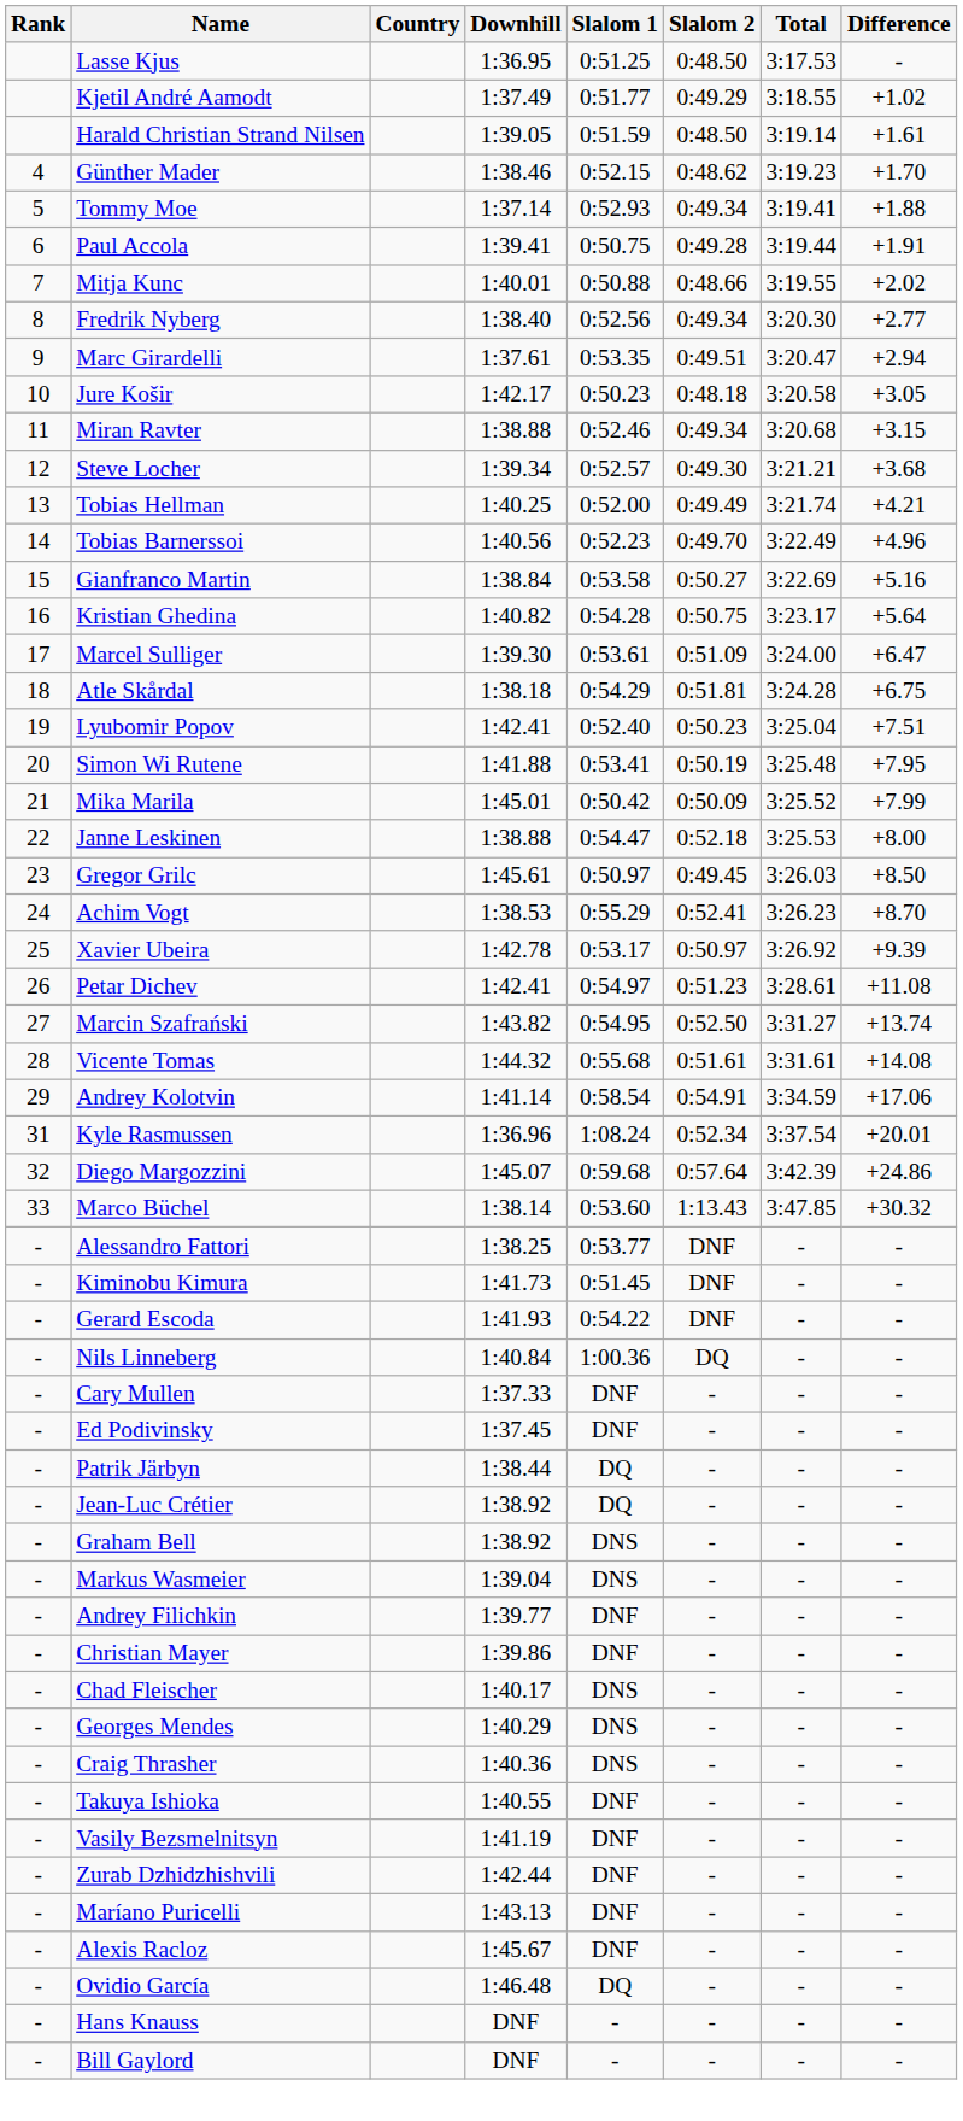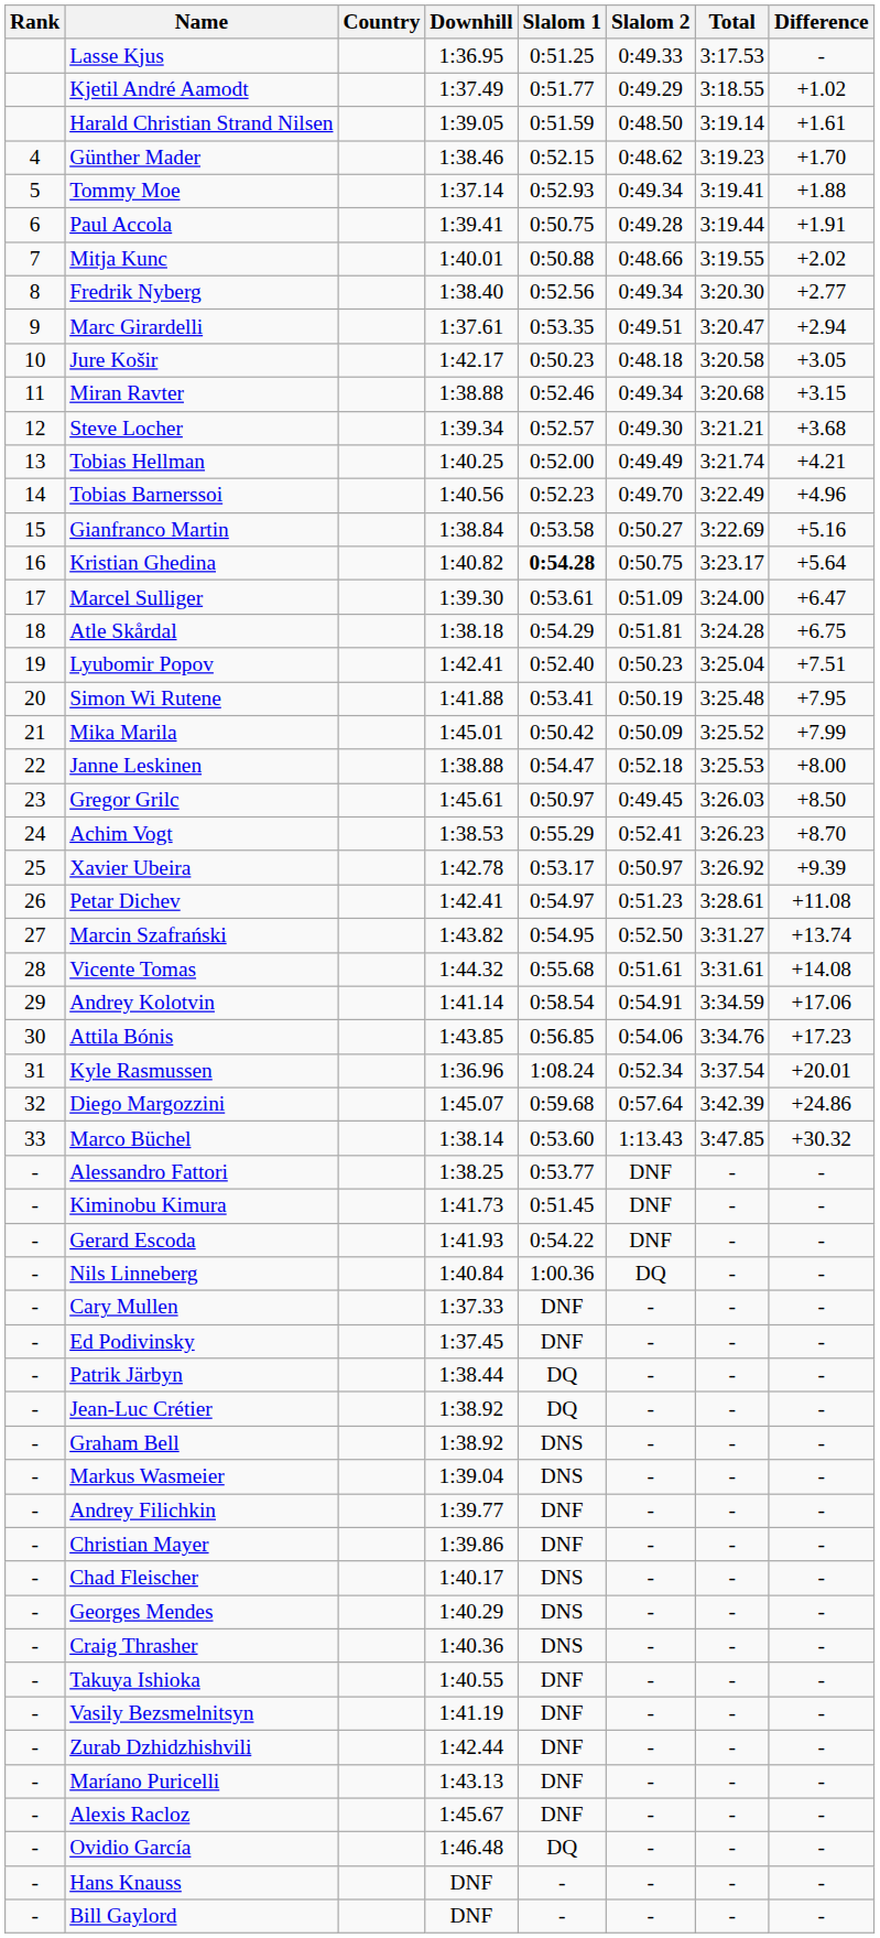Lasse Kjus | Slalom 2: 0:48.50 -> 0:49.33
Kristian Ghedina | Slalom 1: normal -> bold
+ row: 30 | Attila Bónis | 1:43.85 | 0:56.85 | 0:54.06 | 3:34.76 | +17.23
